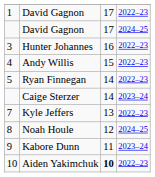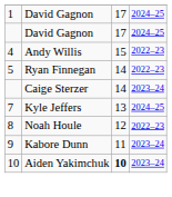1 / David Gagnon | column 4: 2022–23 -> 2024–25
- row: 3 | Hunter Johannes | 16 | 2022–23
Kyle Jeffers | column 4: 2022–23 -> 2024–25
Noah Houle | column 4: 2024–25 -> 2022–23
Aiden Yakimchuk | column 4: 2022–23 -> 2023–24
